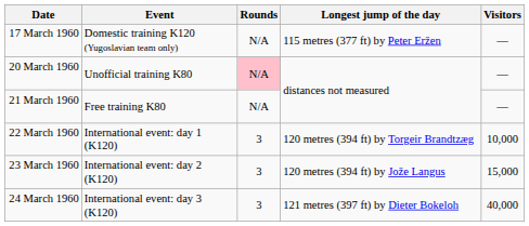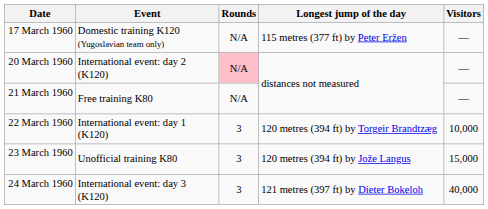20 March 1960 | Event: Unofficial training K80 -> International event: day 2 (K120)
23 March 1960 | Event: International event: day 2 (K120) -> Unofficial training K80
